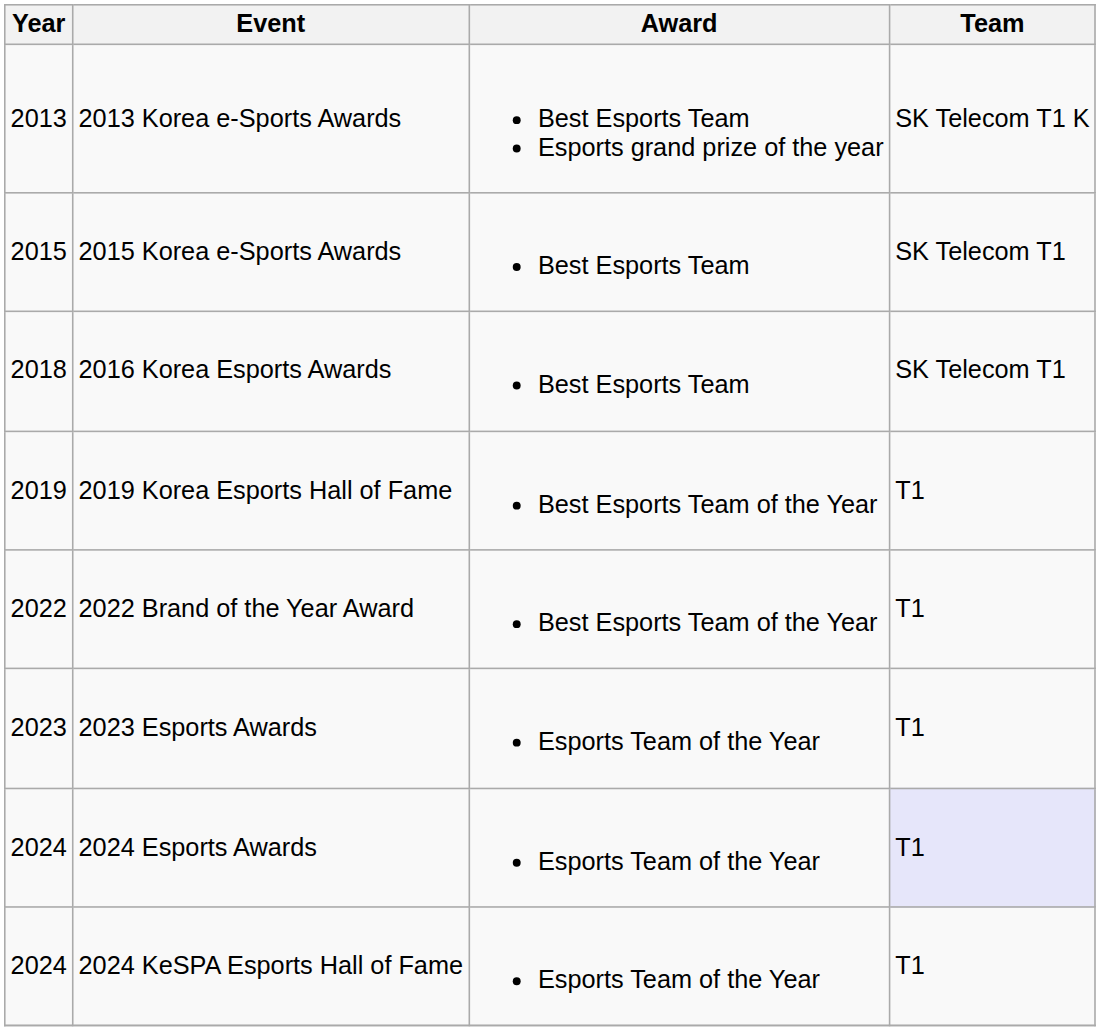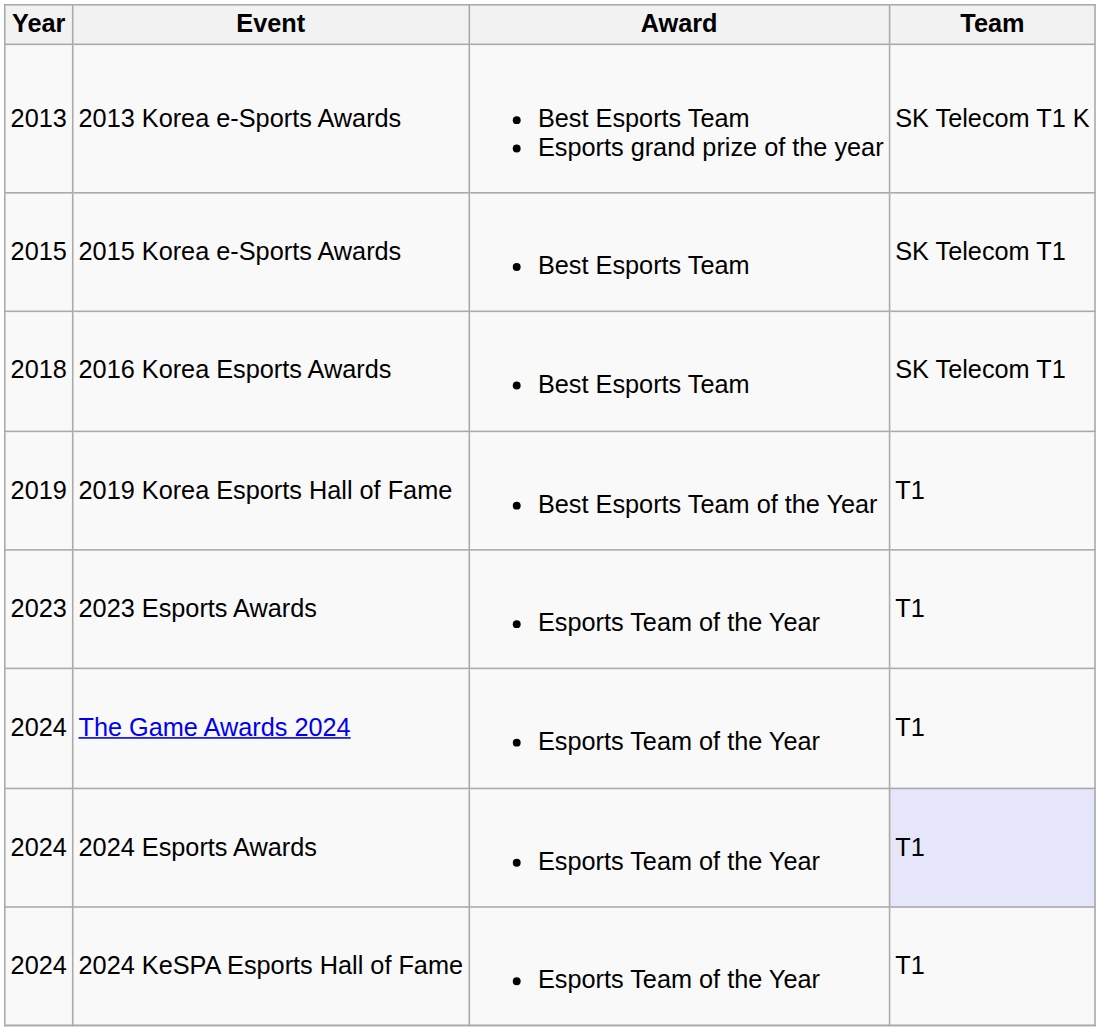- row: 2022 | 2022 Brand of the Year Award | Best Esports Team of the Year | T1
+ row: 2024 | The Game Awards 2024 | Esports Team of the Year | T1
